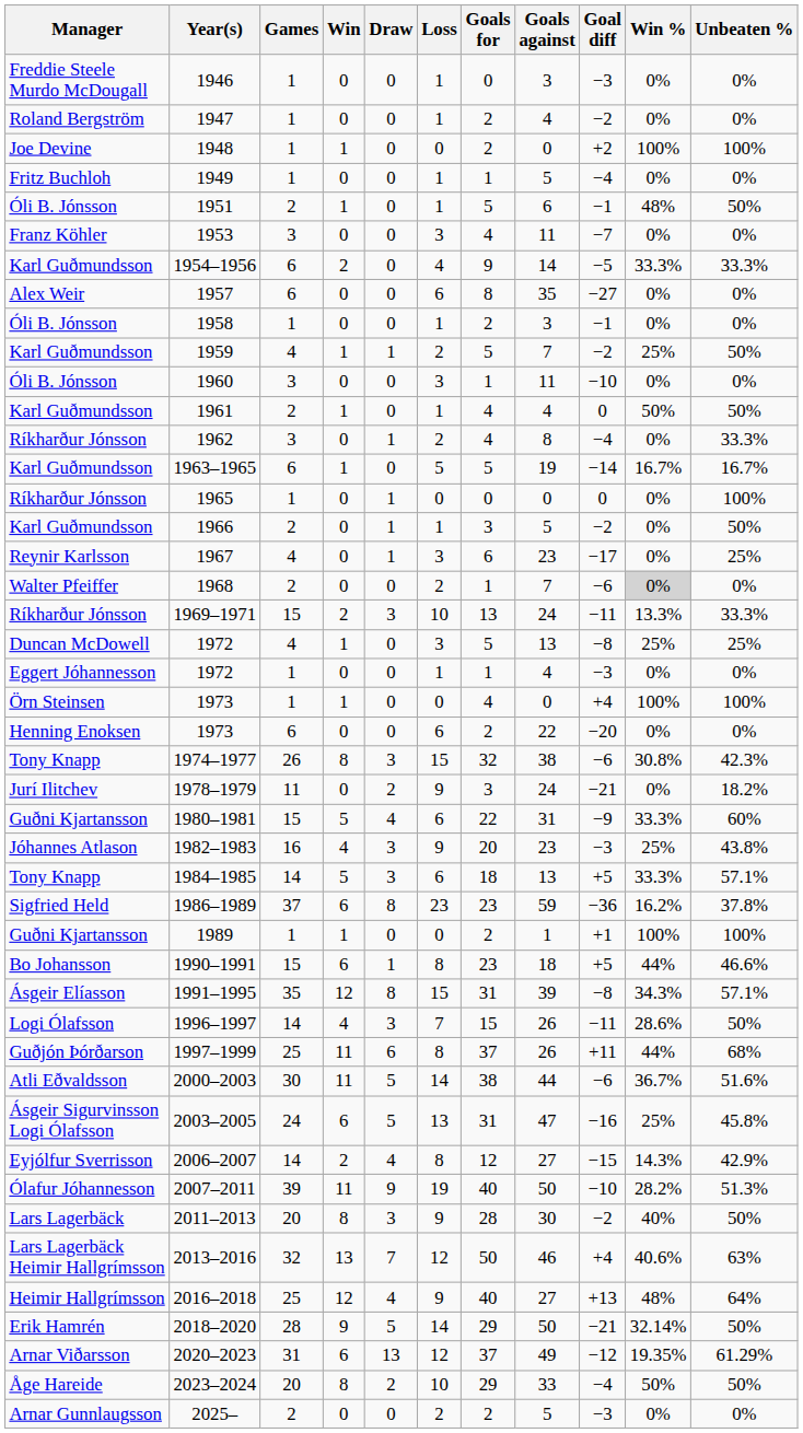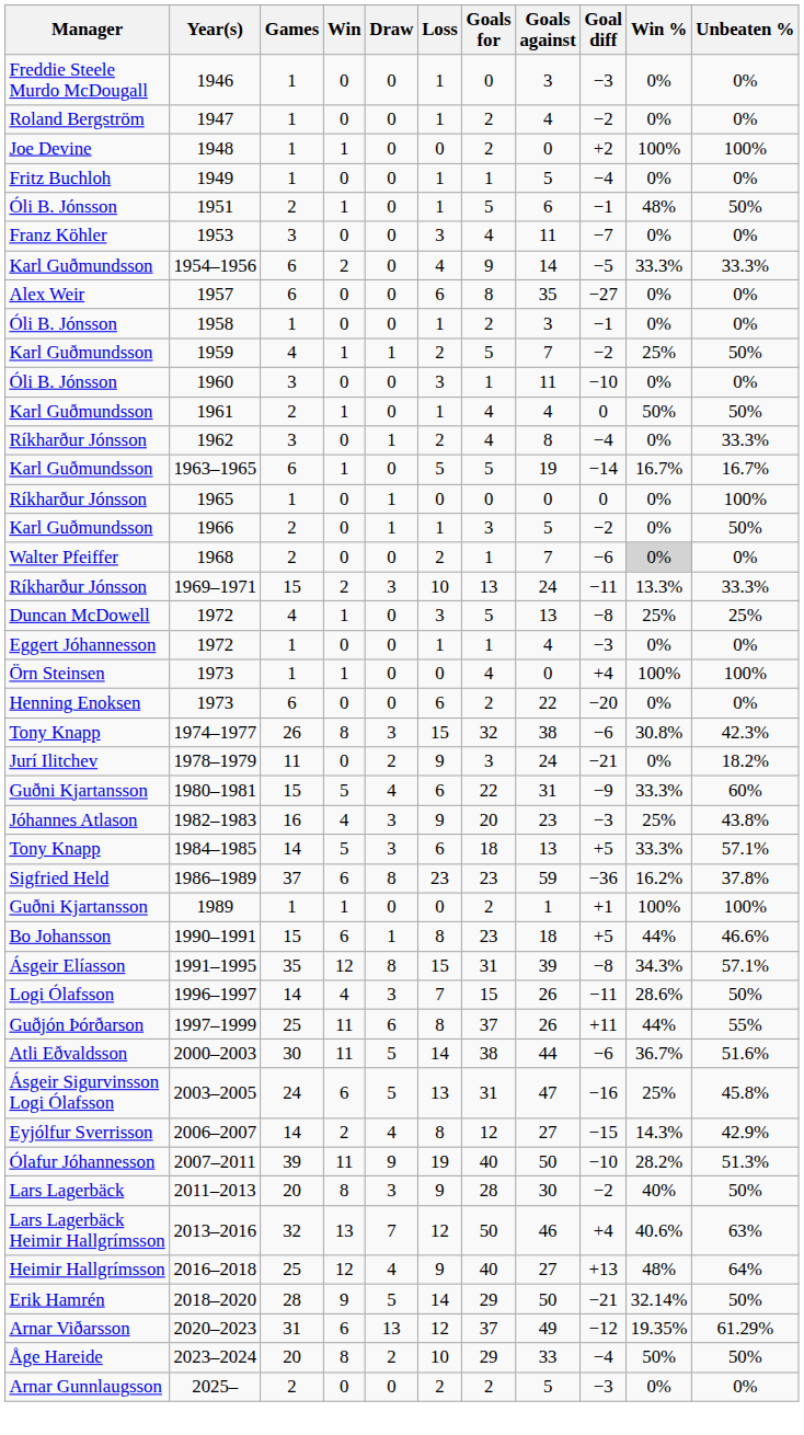- row: Reynir Karlsson | 1967 | 4 | 0 | 1 | 3 | 6 | 23 | −17 | 0% | 25%
1997–1999 | Unbeaten %: 68% -> 55%
